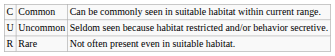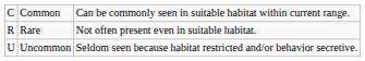rows swapped: Uncommon <-> Rare
